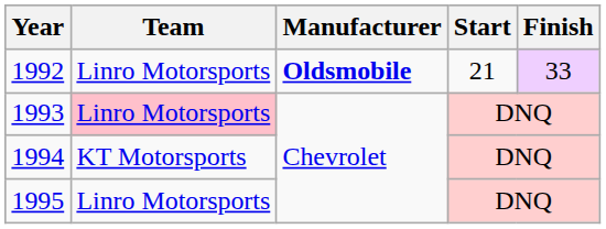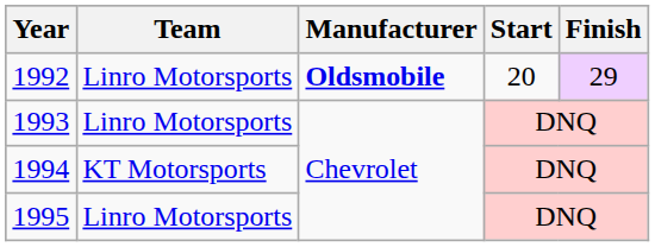1992 | Start: 21 -> 20
1992 | Finish: 33 -> 29
1993 | Team: pink background -> no background
